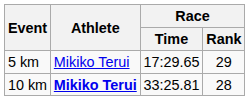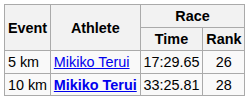5 km | Race / Rank: 29 -> 26
